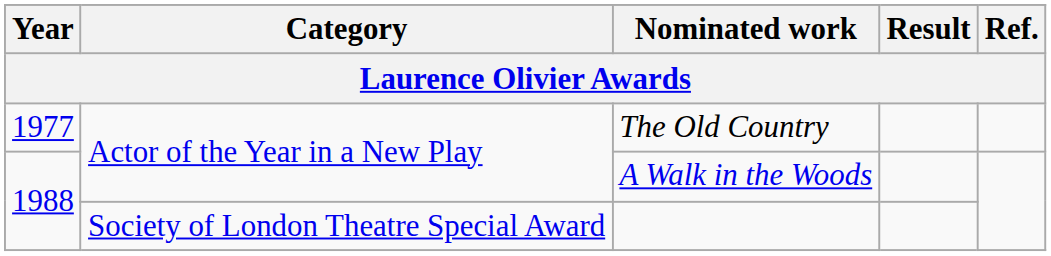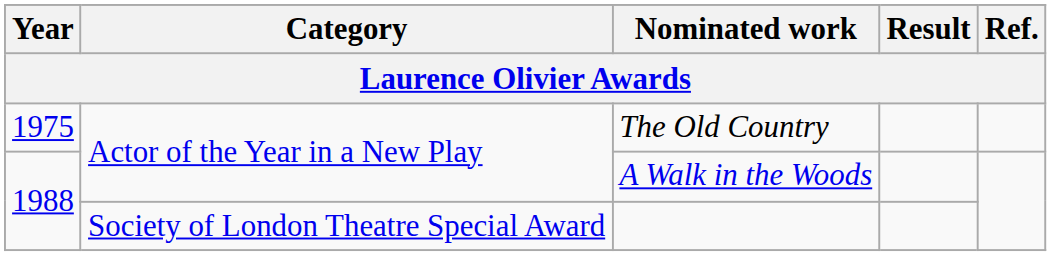The Old Country | Year: 1977 -> 1975
